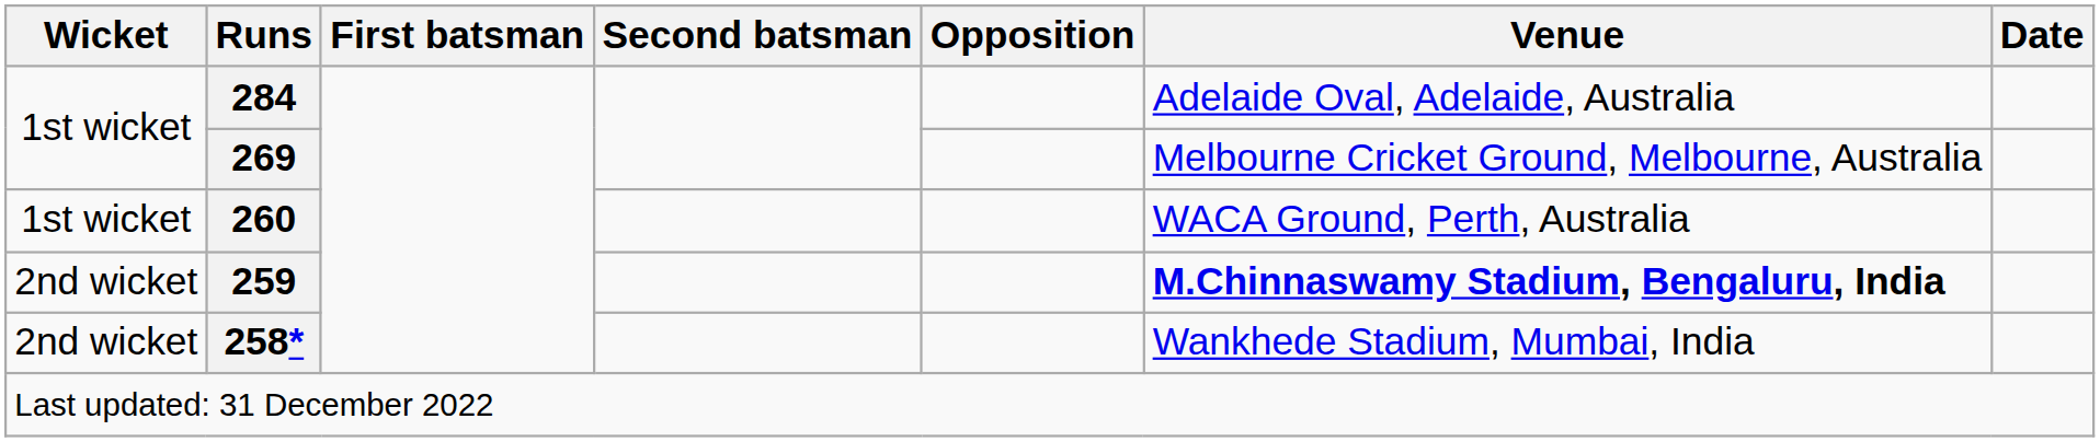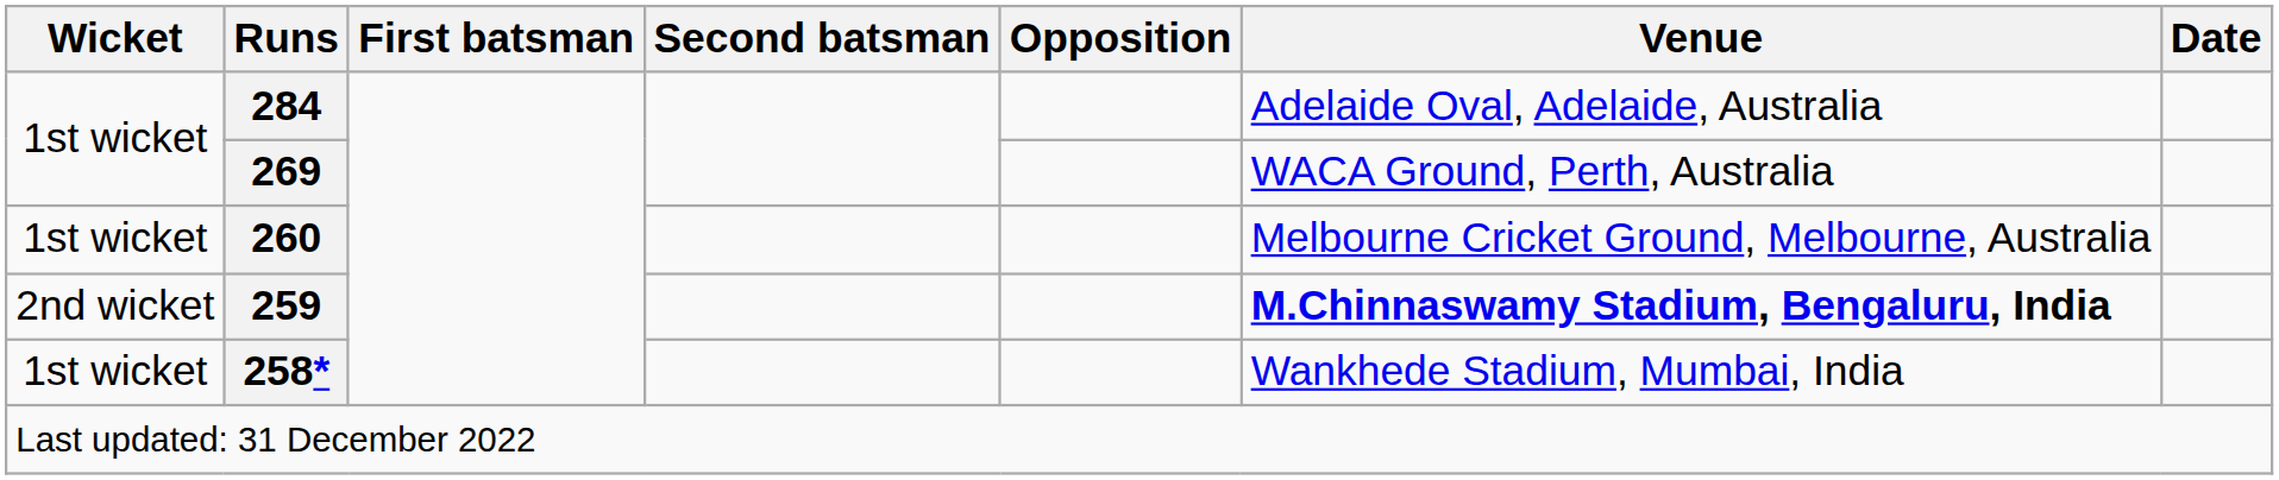269 | Venue: Melbourne Cricket Ground, Melbourne, Australia -> WACA Ground, Perth, Australia
260 | Venue: WACA Ground, Perth, Australia -> Melbourne Cricket Ground, Melbourne, Australia
258* | Wicket: 2nd wicket -> 1st wicket
